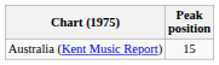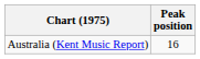Australia (Kent Music Report) | Peak position: 15 -> 16
